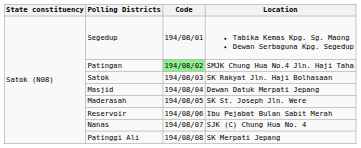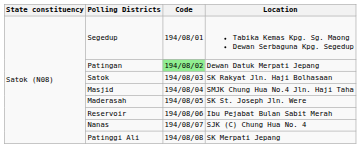Patingan | Location: SMJK Chung Hua No.4 Jln. Haji Taha -> Dewan Datuk Merpati Jepang
Masjid | Location: Dewan Datuk Merpati Jepang -> SMJK Chung Hua No.4 Jln. Haji Taha
